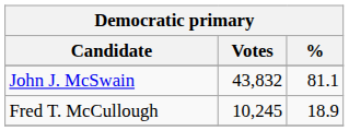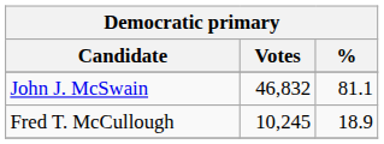John J. McSwain | Votes: 43,832 -> 46,832
